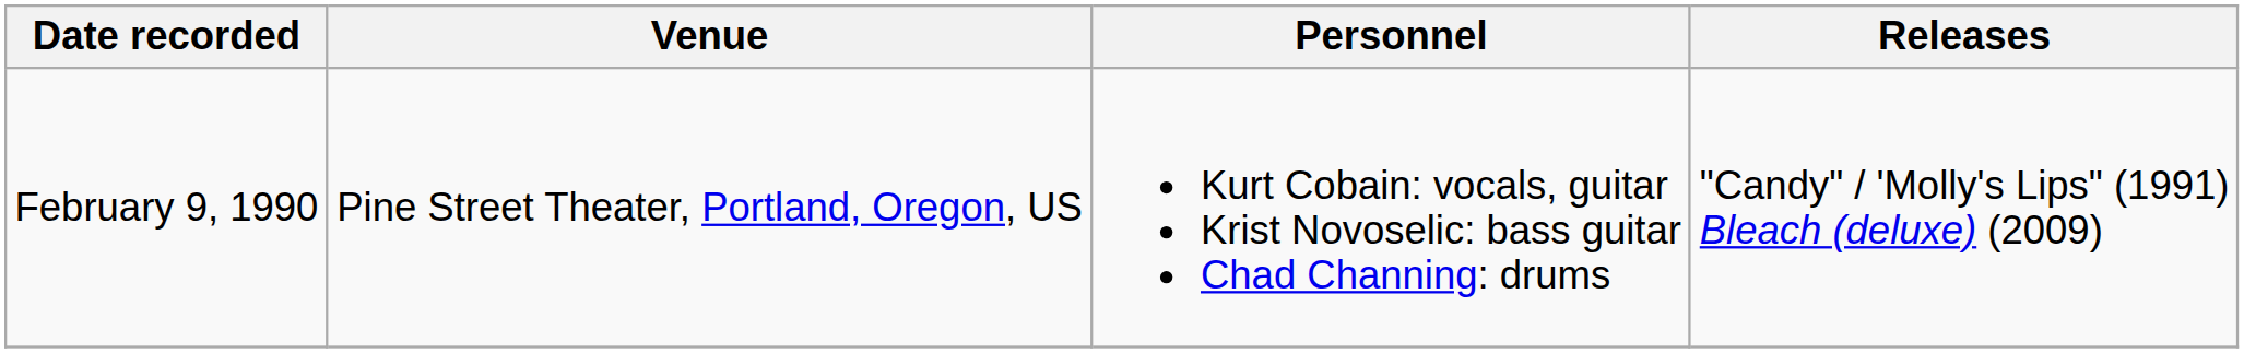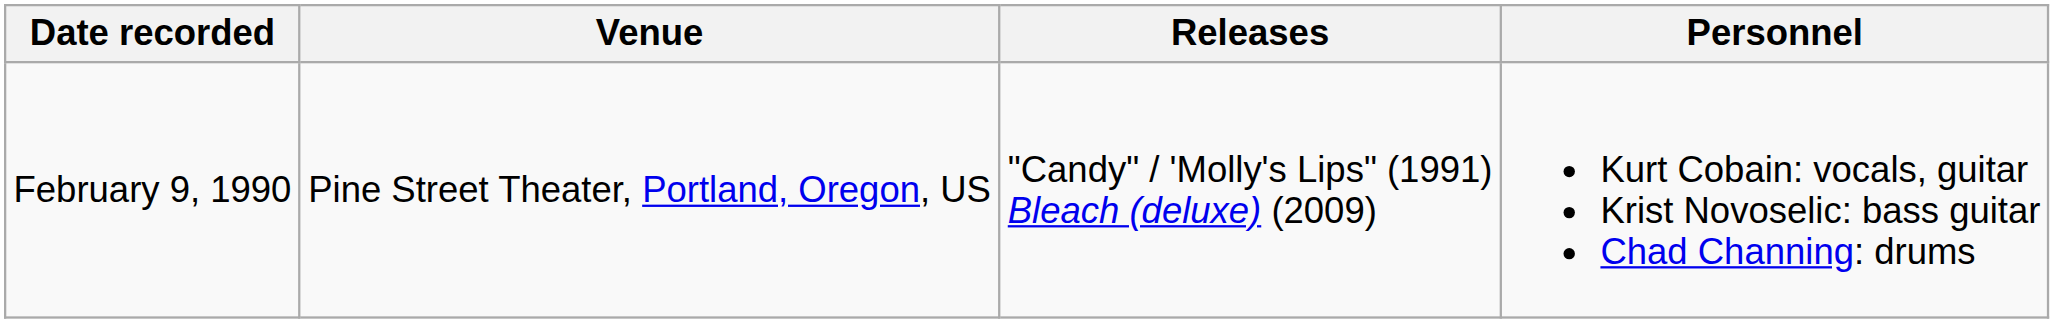columns swapped: Releases <-> Personnel
